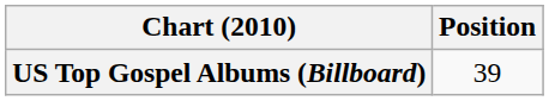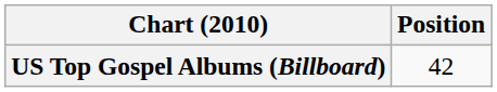US Top Gospel Albums (Billboard) | Position: 39 -> 42
